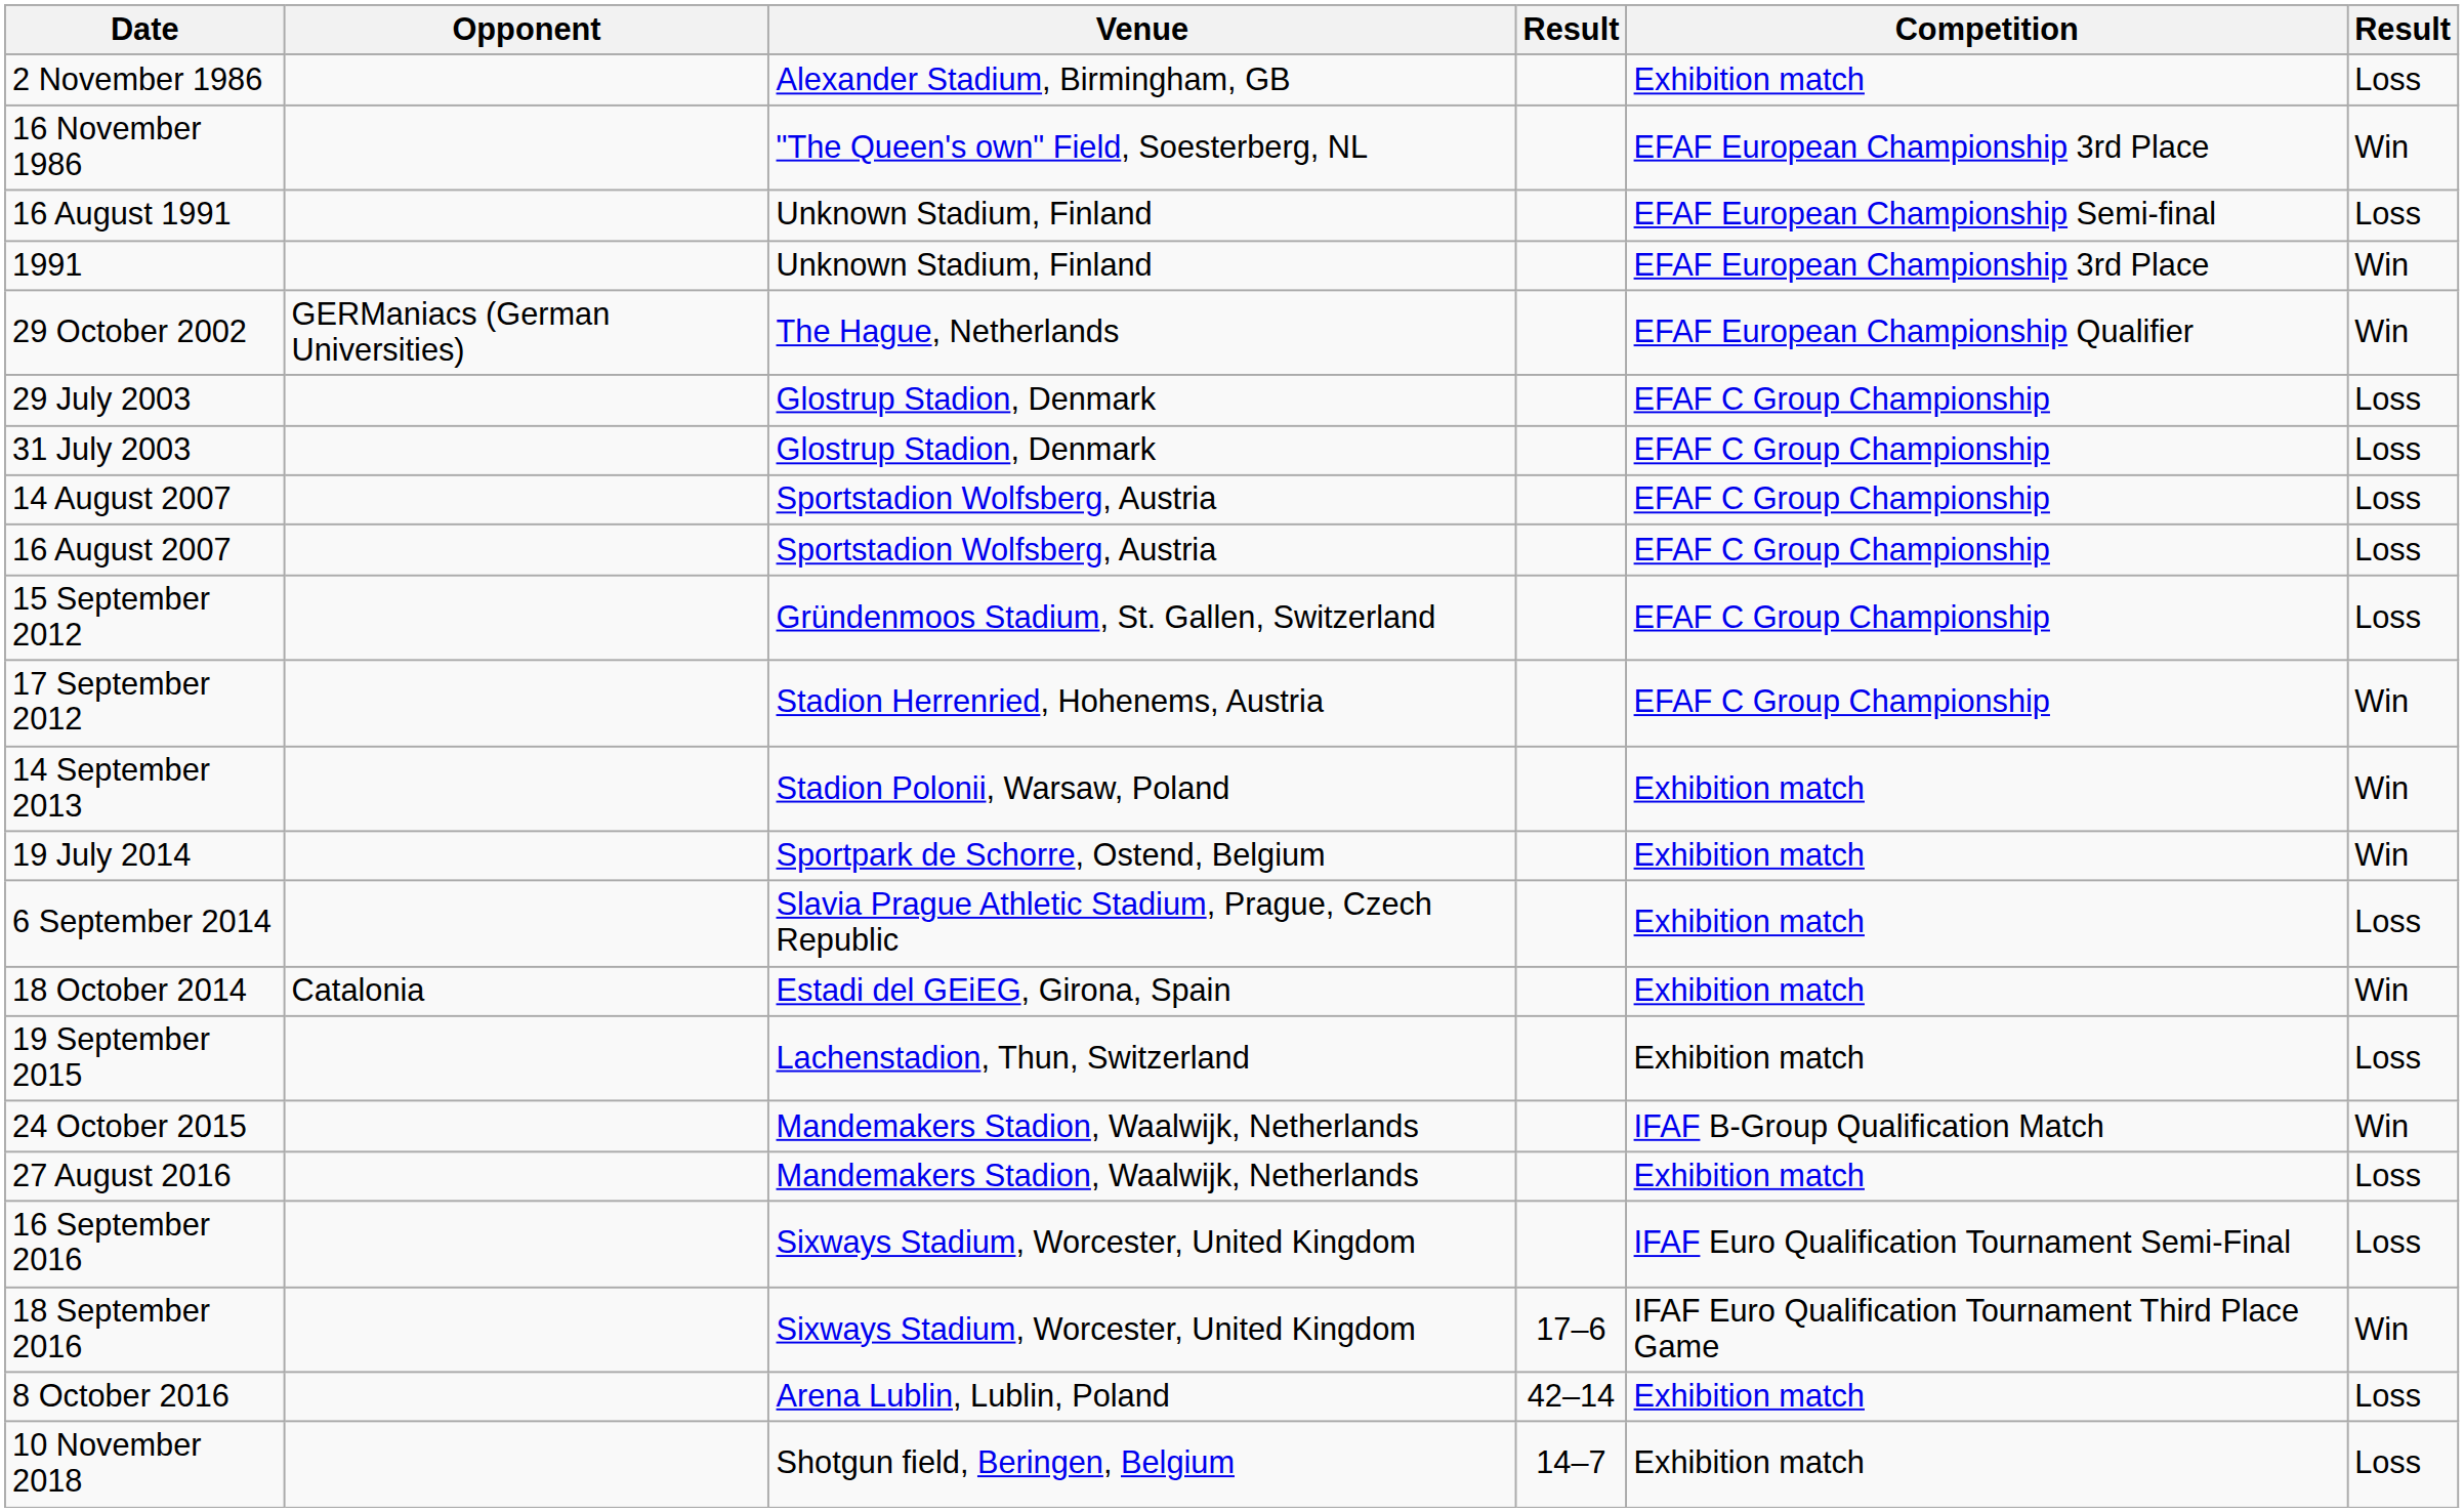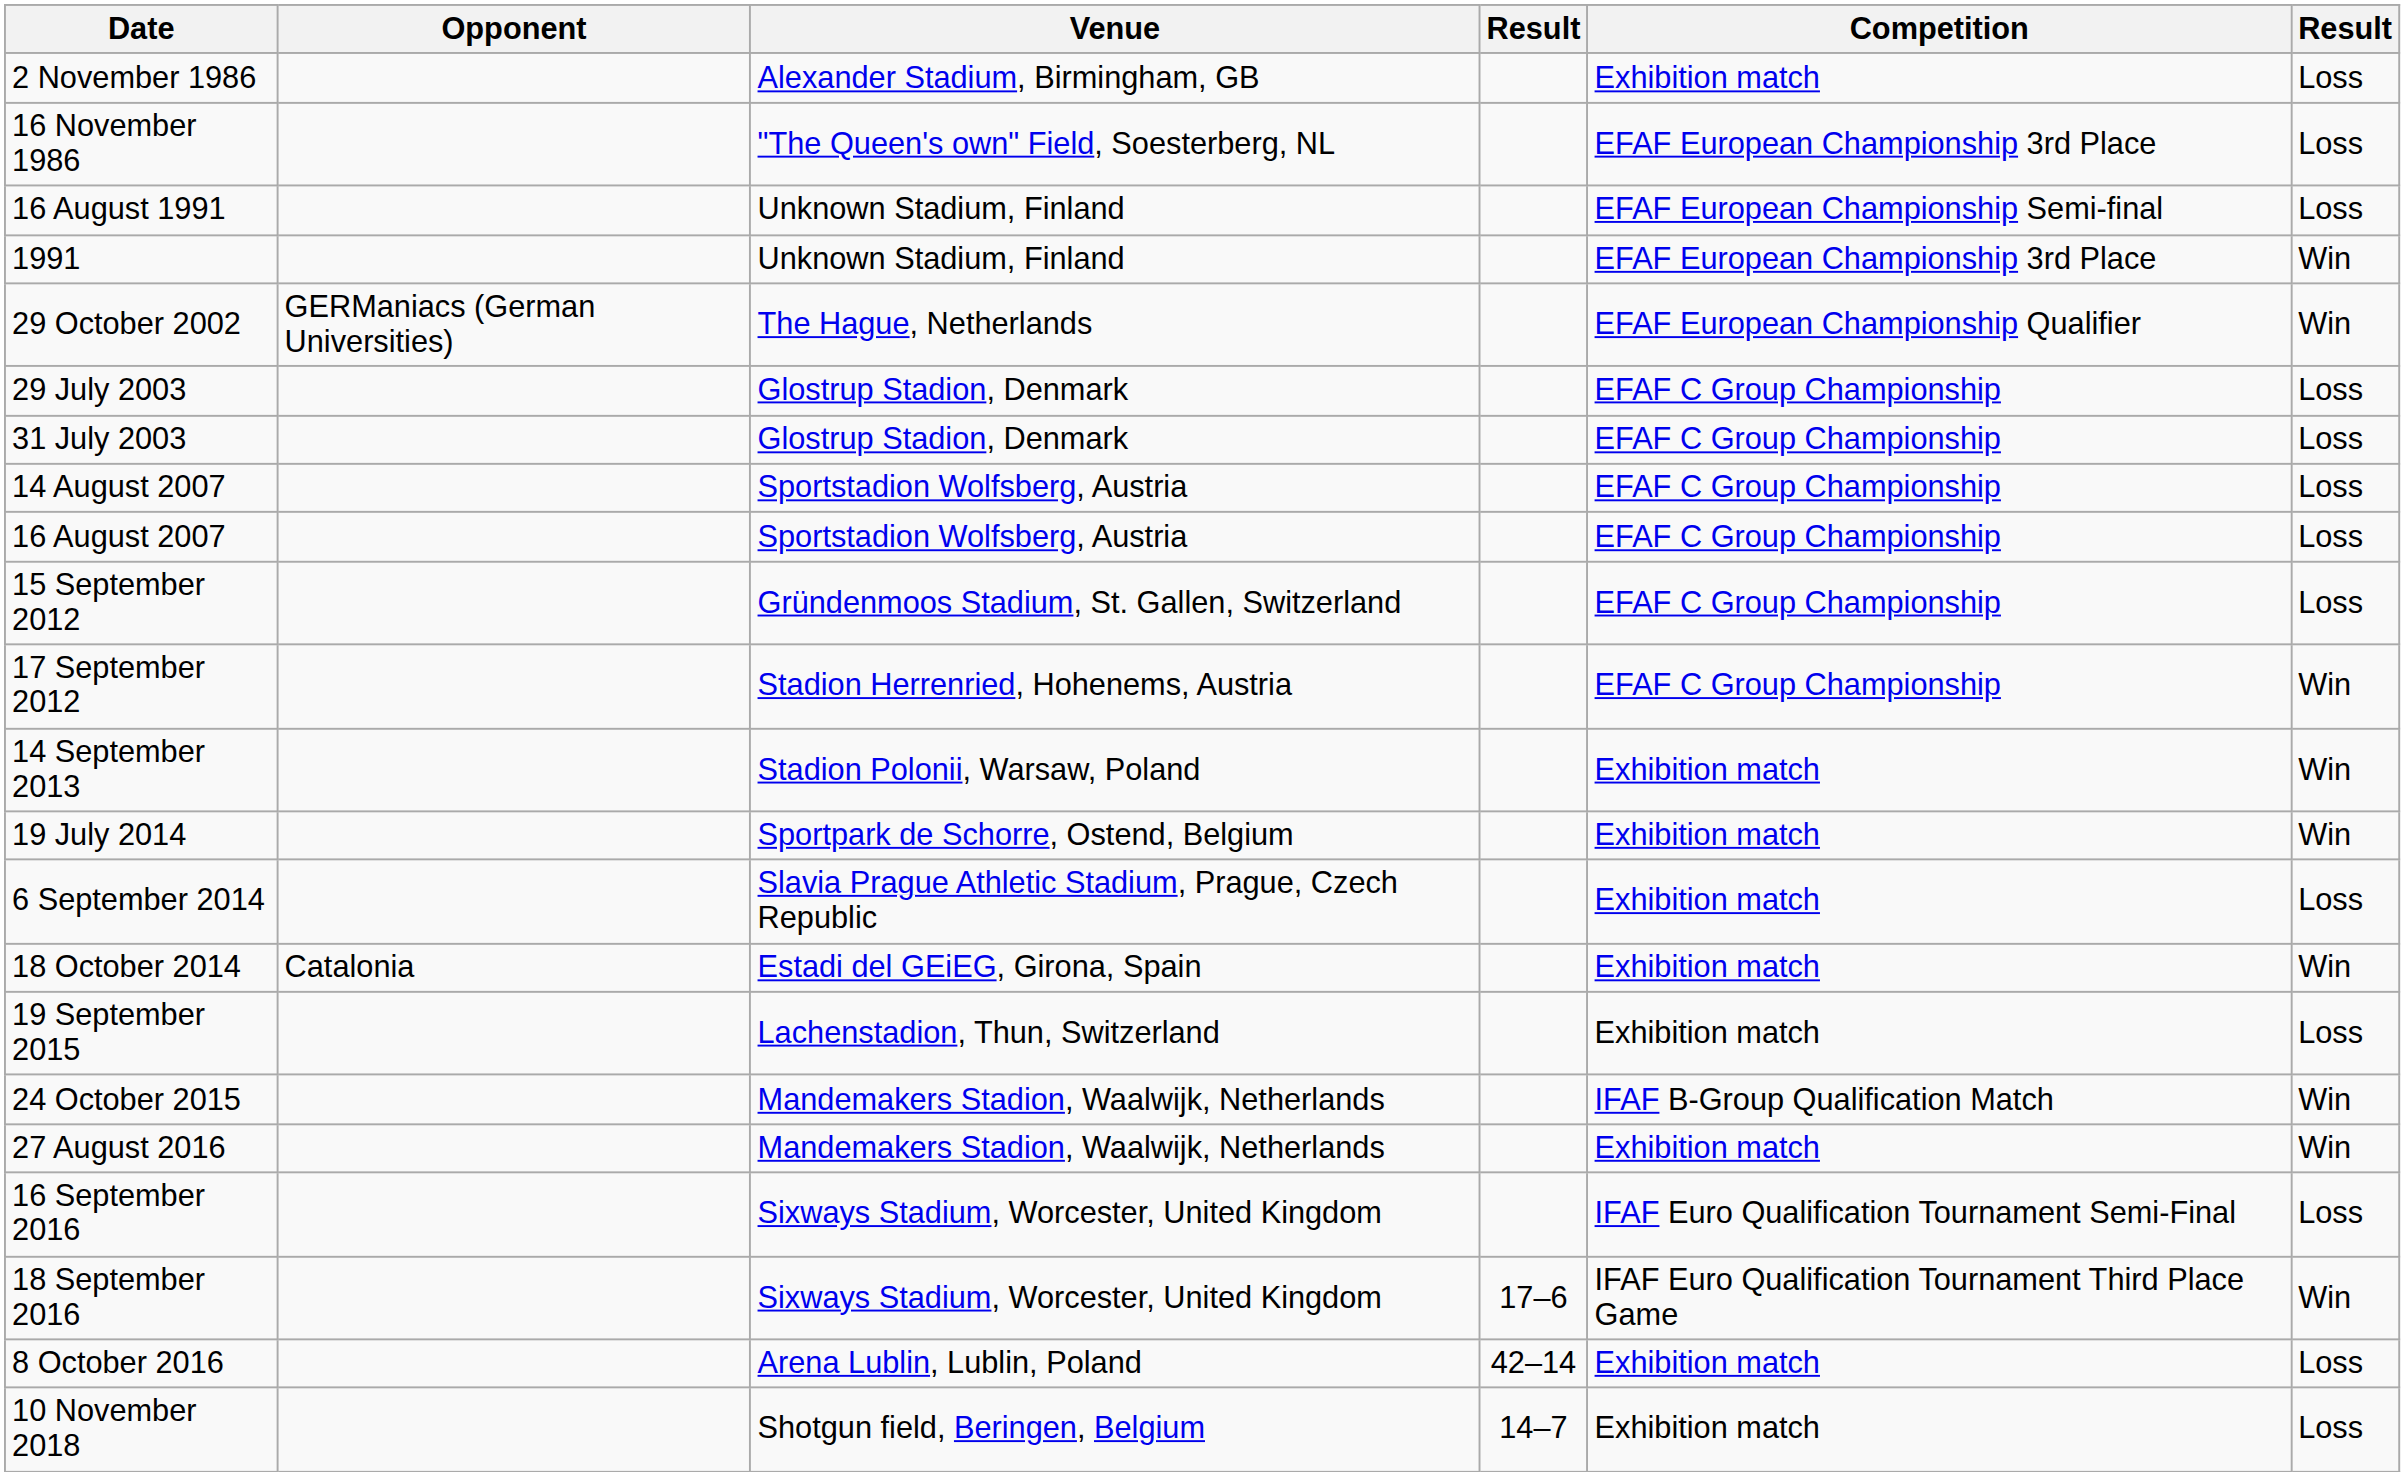16 November 1986 | column 6: Win -> Loss
27 August 2016 | column 6: Loss -> Win
